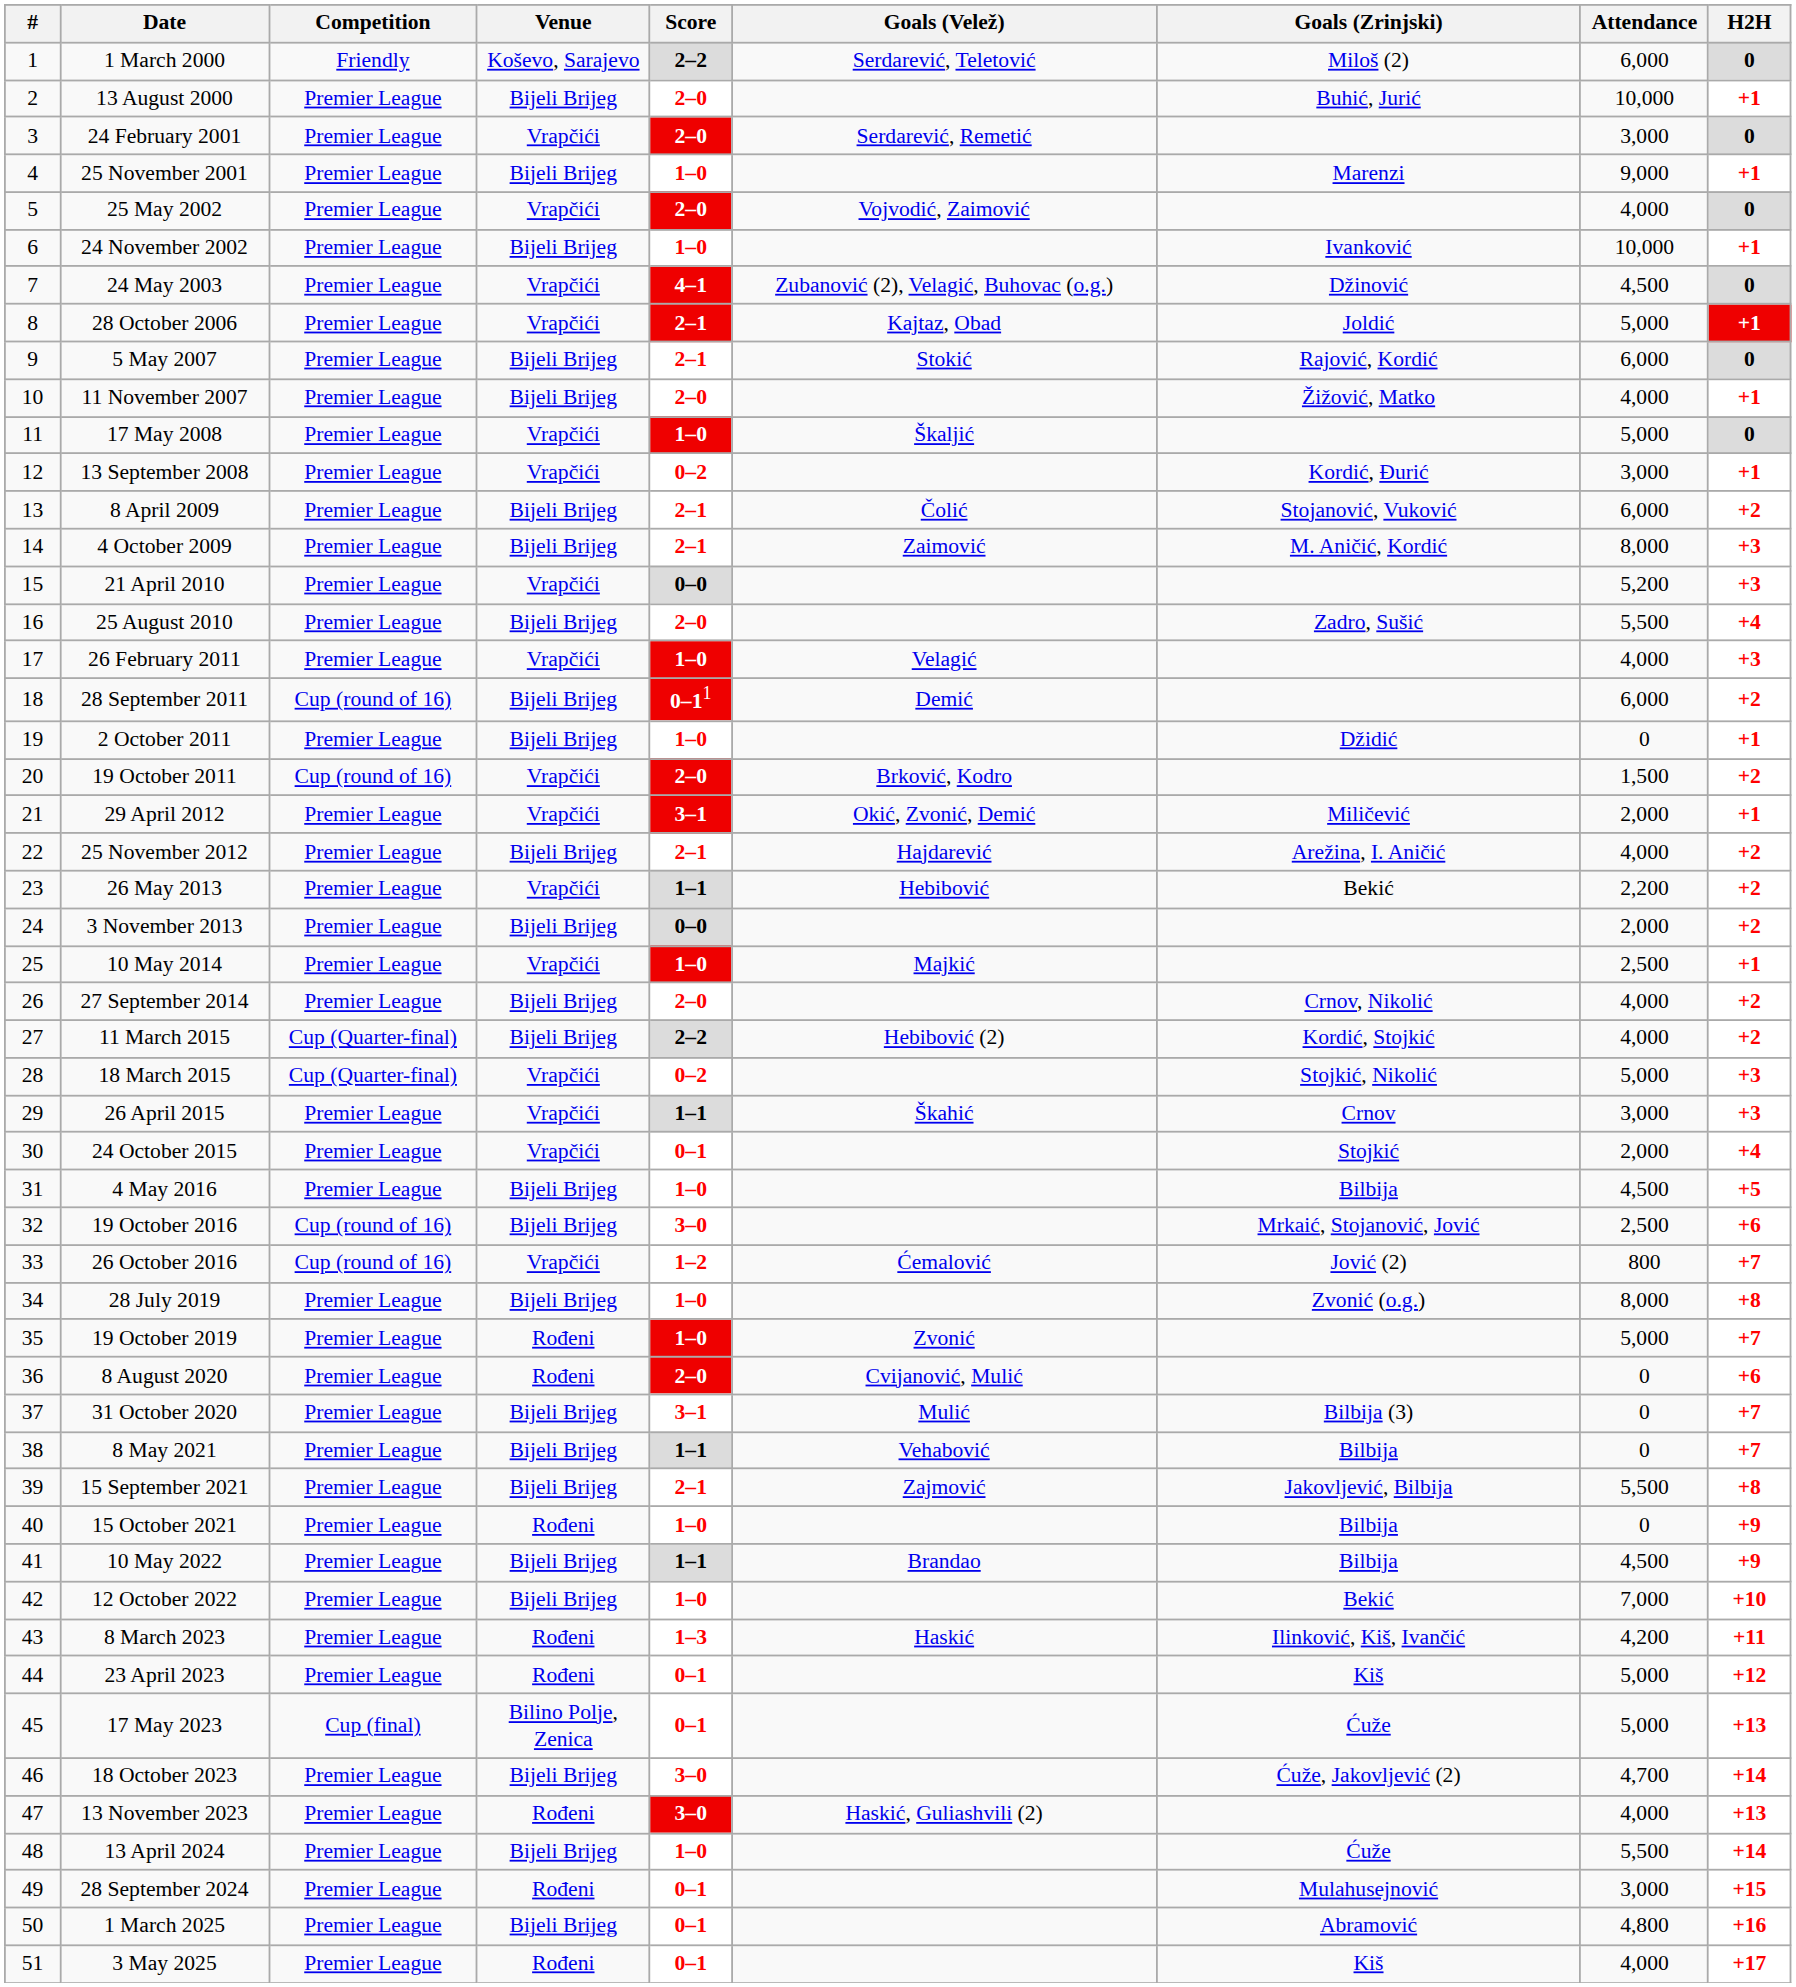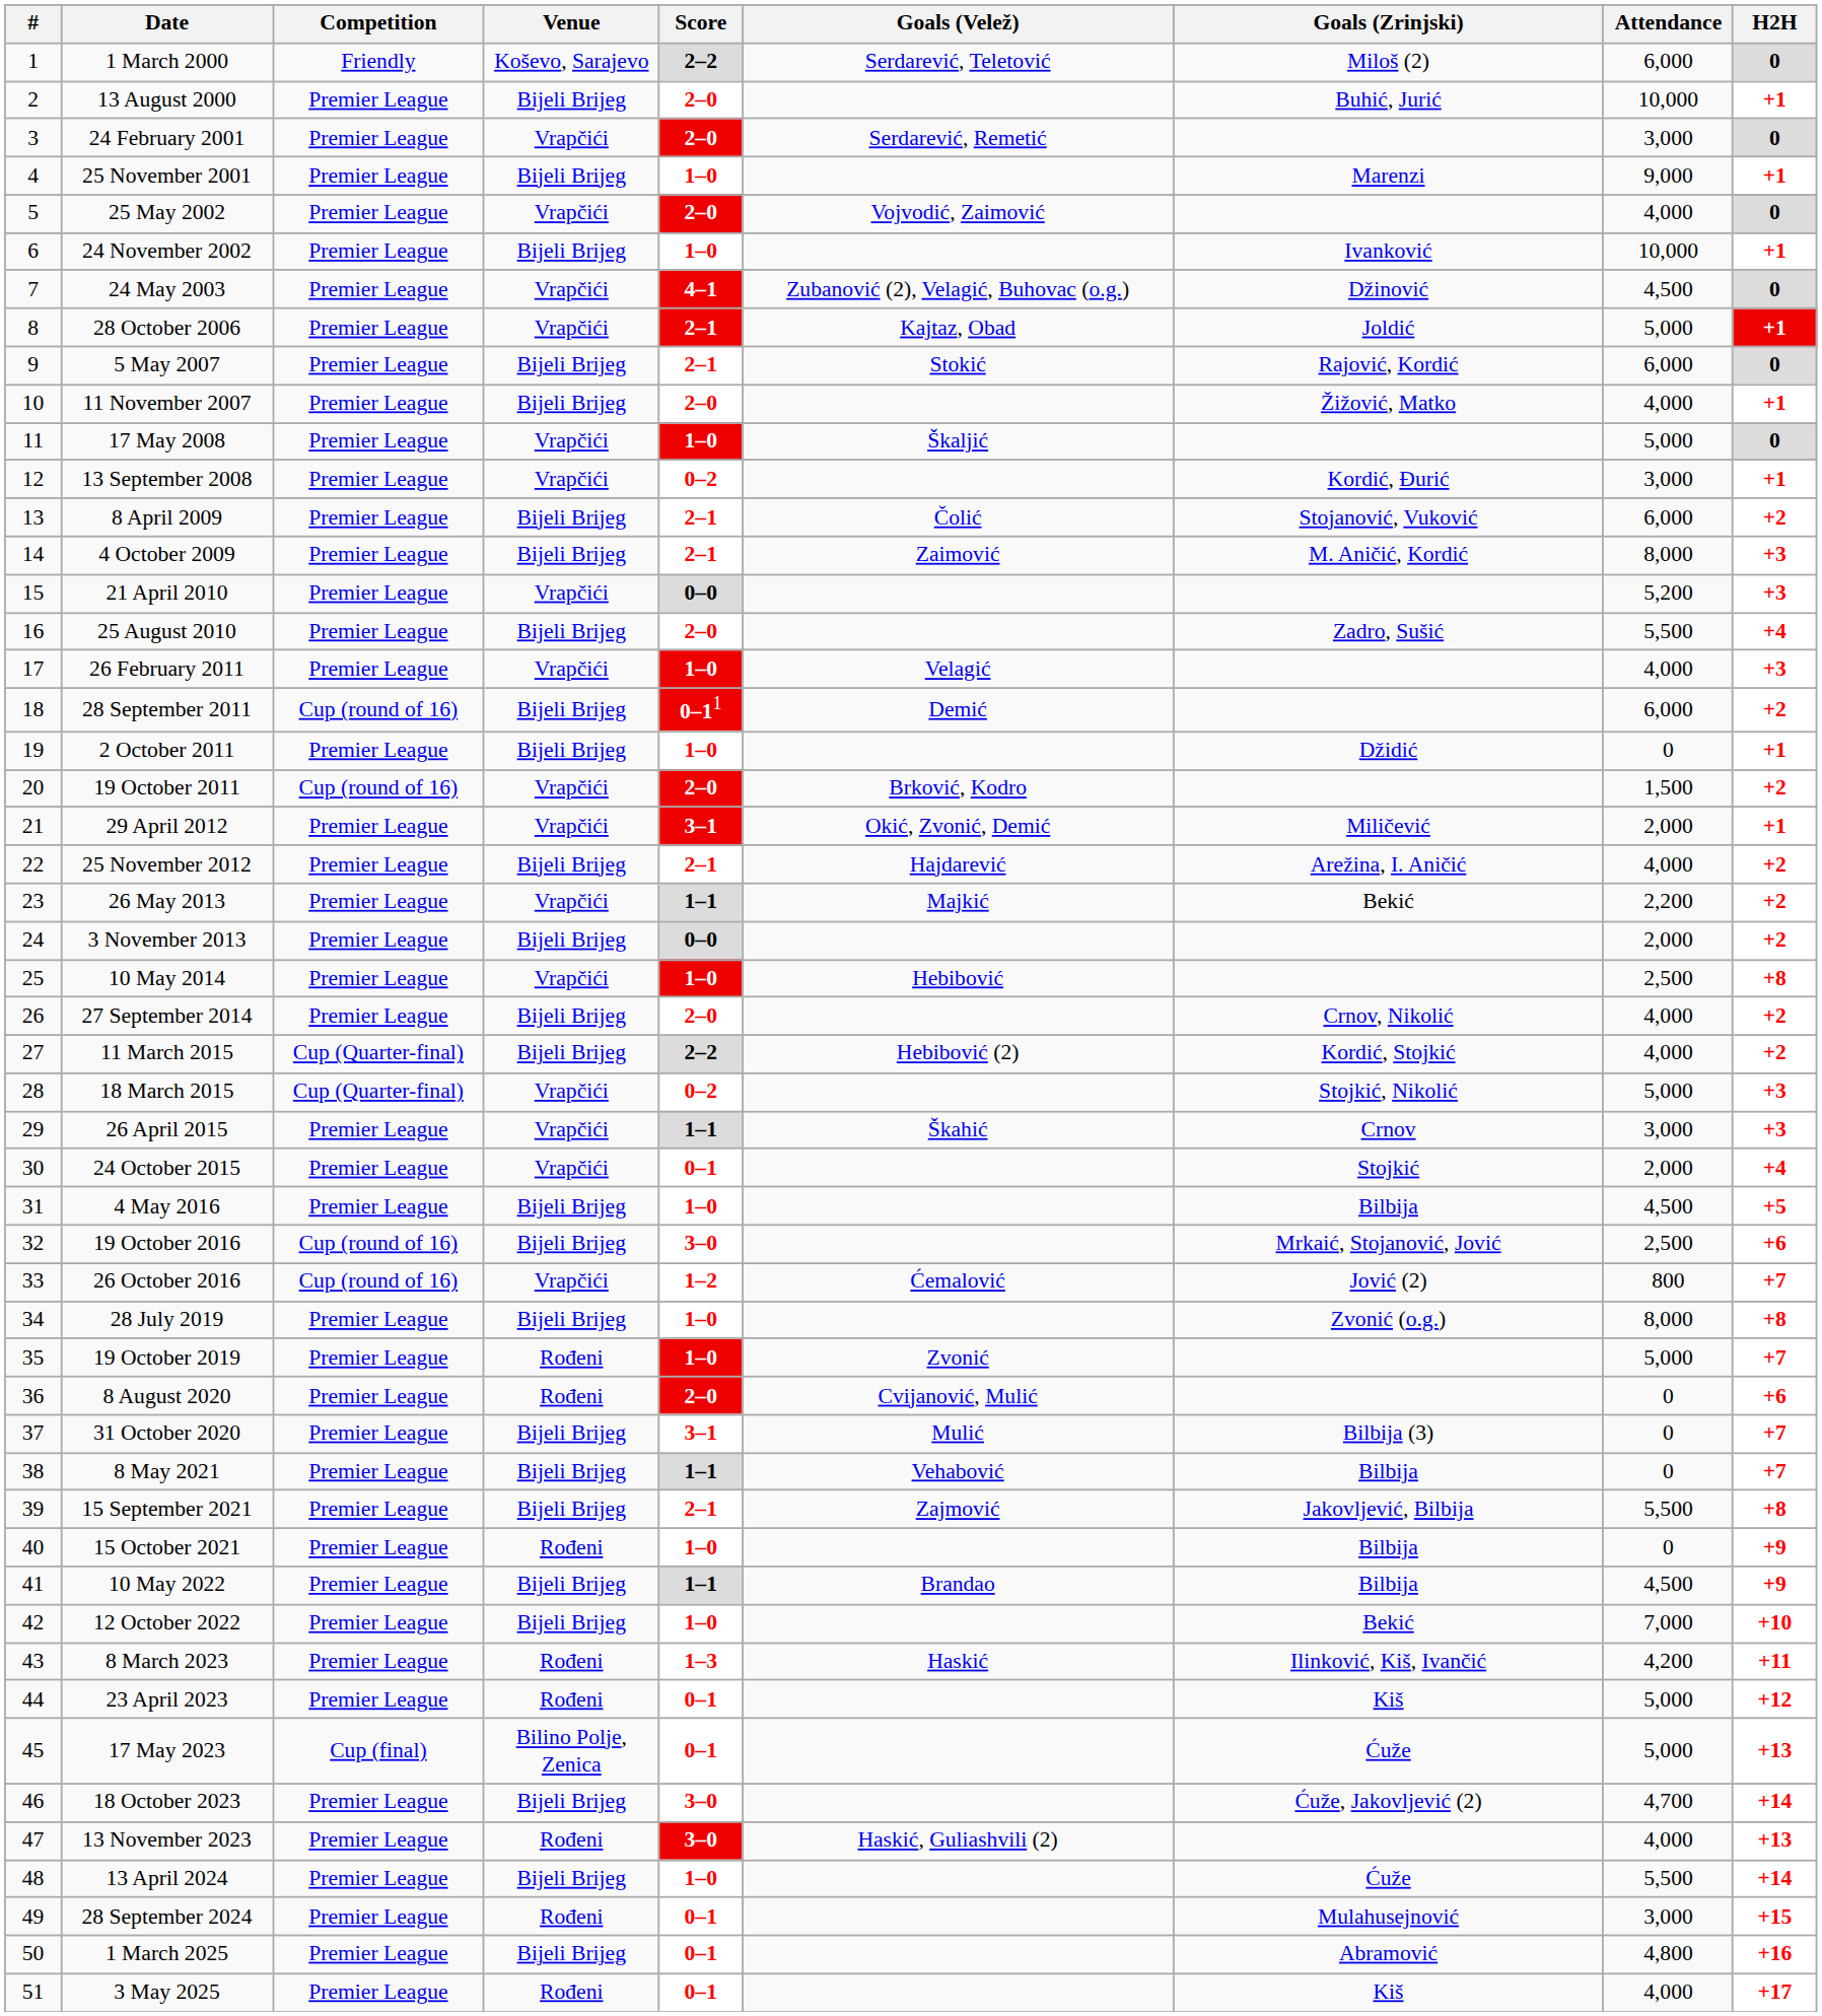26 May 2013 | Goals (Velež): Hebibović -> Majkić
10 May 2014 | Goals (Velež): Majkić -> Hebibović
10 May 2014 | H2H: +1 -> +8
